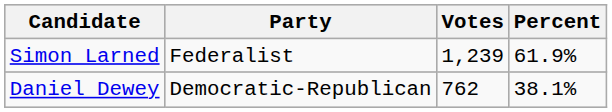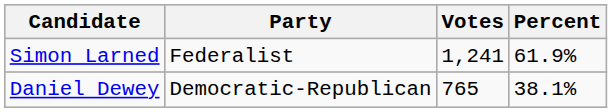Simon Larned | Votes: 1,239 -> 1,241
Daniel Dewey | Votes: 762 -> 765
